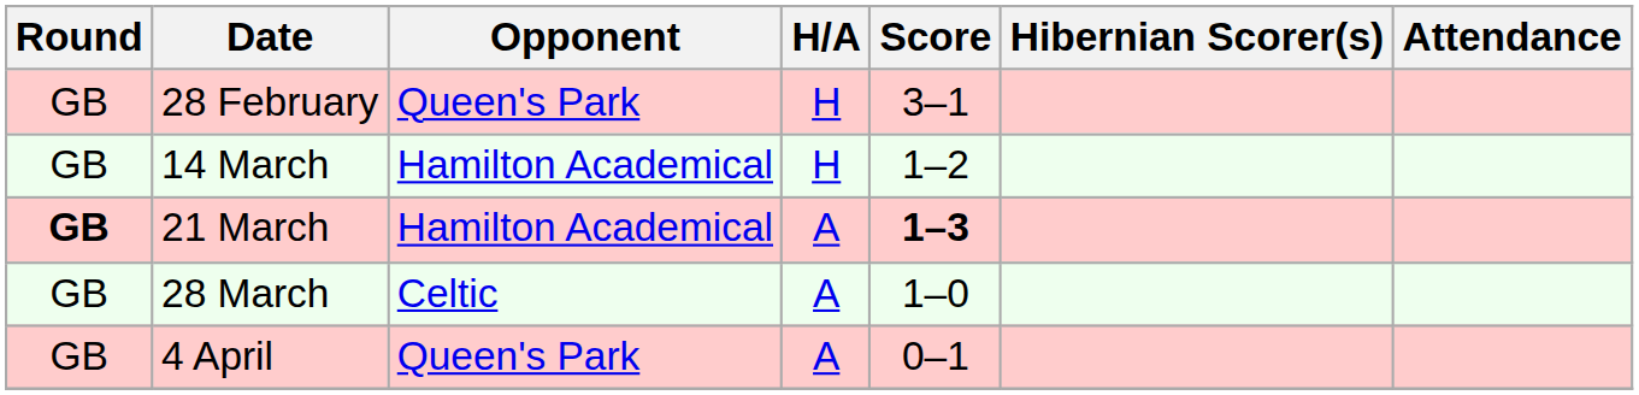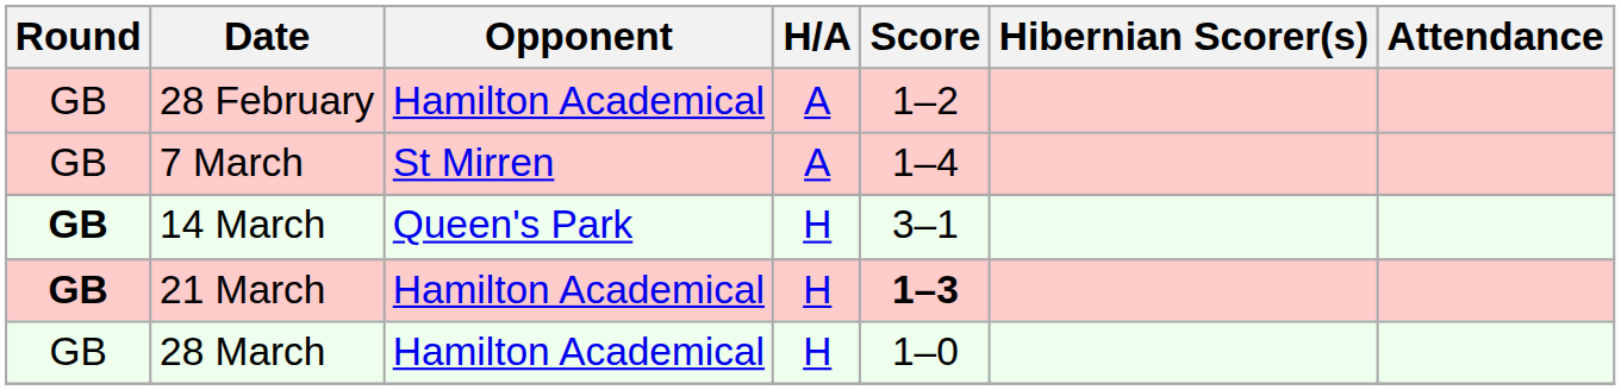28 February | Opponent: Queen's Park -> Hamilton Academical
28 February | H/A: H -> A
28 February | Score: 3–1 -> 1–2
+ row: GB | 7 March | St Mirren | A | 1–4
14 March | Round: normal -> bold
14 March | Opponent: Hamilton Academical -> Queen's Park
14 March | Score: 1–2 -> 3–1
21 March | H/A: A -> H
28 March | Opponent: Celtic -> Hamilton Academical
28 March | H/A: A -> H
- row: GB | 4 April | Queen's Park | A | 0–1
